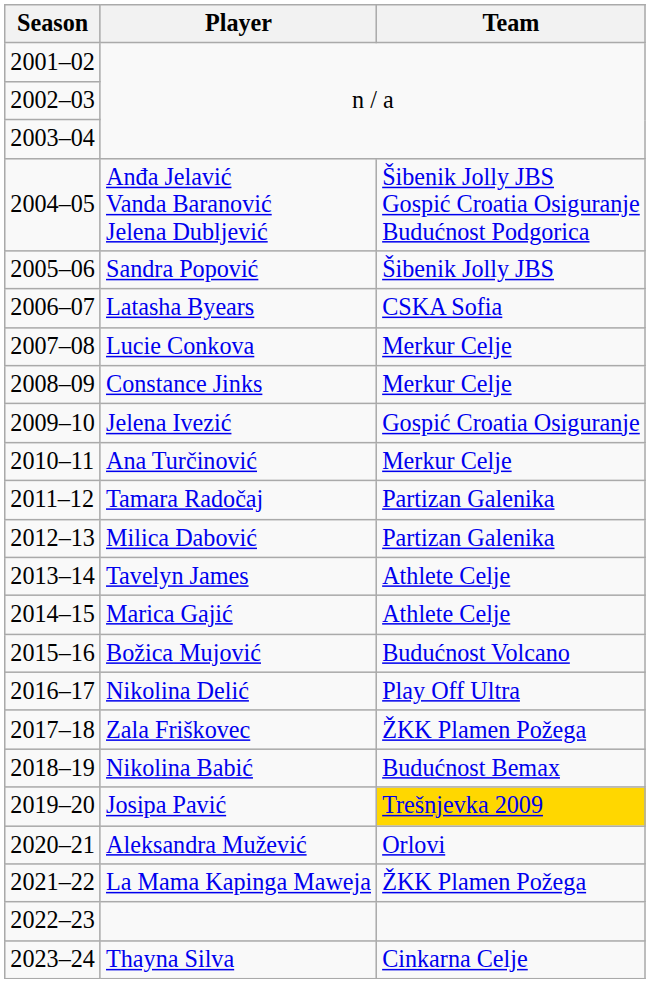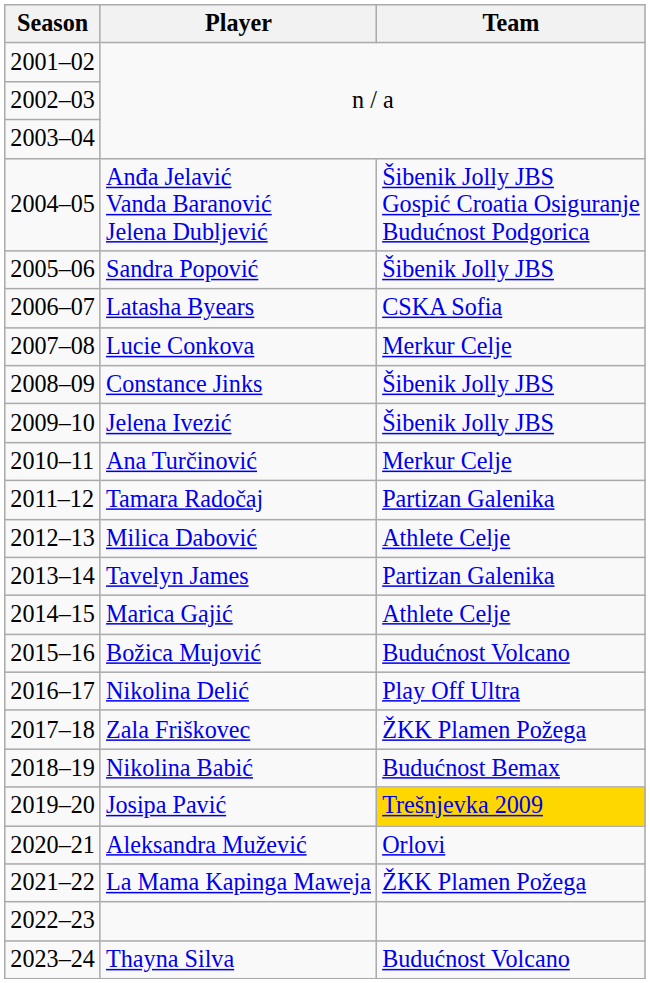Constance Jinks | Team: Merkur Celje -> Šibenik Jolly JBS
Jelena Ivezić | Team: Gospić Croatia Osiguranje -> Šibenik Jolly JBS
Milica Dabović | Team: Partizan Galenika -> Athlete Celje
Tavelyn James | Team: Athlete Celje -> Partizan Galenika
Thayna Silva | Team: Cinkarna Celje -> Budućnost Volcano
